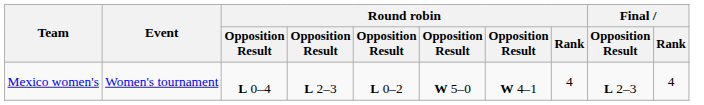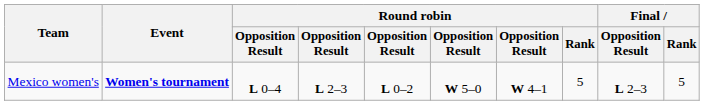Mexico women's | Event: normal -> bold
Mexico women's | Round robin / Rank: 4 -> 5
Mexico women's | Final / Rank: 4 -> 5
